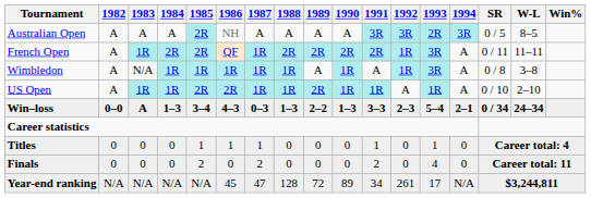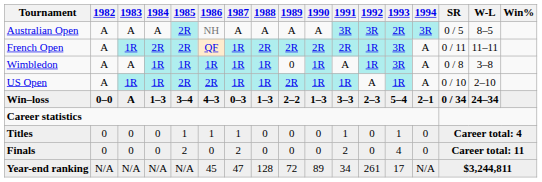Wimbledon | 1983: N/A -> A
Wimbledon | 1989: A -> 0
